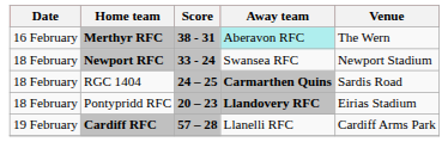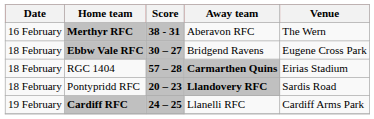Merthyr RFC | Away team: paleturquoise background -> no background
- row: 18 February | Newport RFC | 33 - 24 | Swansea RFC | Newport Stadium
+ row: 18 February | Ebbw Vale RFC | 30 – 27 | Bridgend Ravens | Eugene Cross Park
RGC 1404 | Score: 24 – 25 -> 57 – 28
RGC 1404 | Venue: Sardis Road -> Eirias Stadium
Pontypridd RFC | Venue: Eirias Stadium -> Sardis Road
Cardiff RFC | Score: 57 – 28 -> 24 – 25
